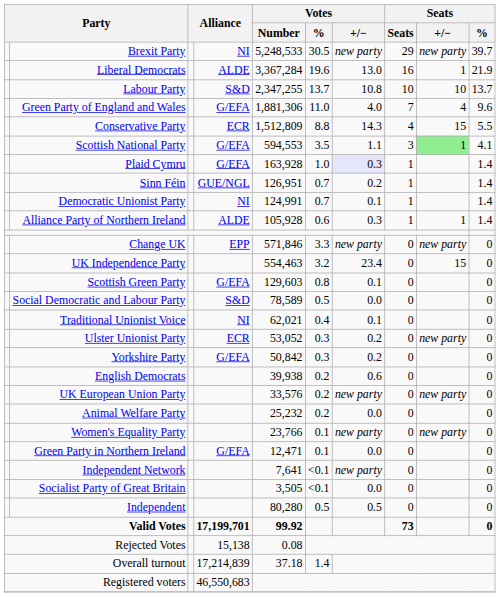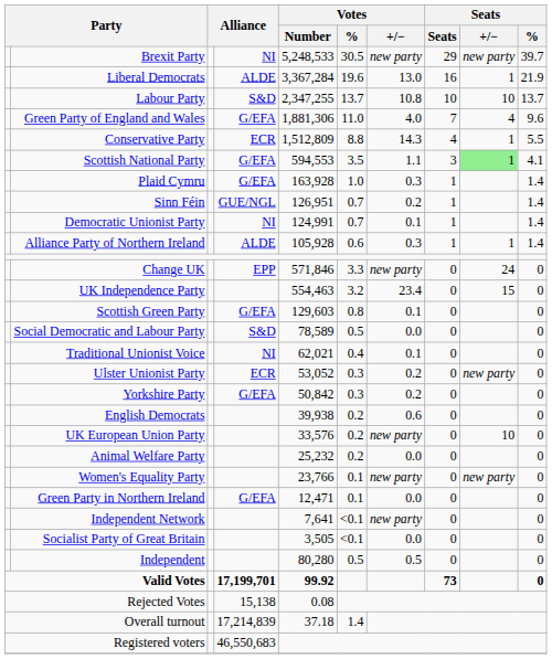Conservative Party | Seats / +/−: 15 -> 1
Plaid Cymru | Votes / +/−: lavender background -> no background
Change UK | Seats / +/−: new party -> 24
UK European Union Party | Seats / +/−: new party -> 10
